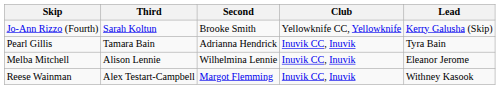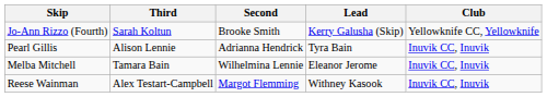columns swapped: Lead <-> Club
Pearl Gillis | Third: Tamara Bain -> Alison Lennie
Melba Mitchell | Third: Alison Lennie -> Tamara Bain
